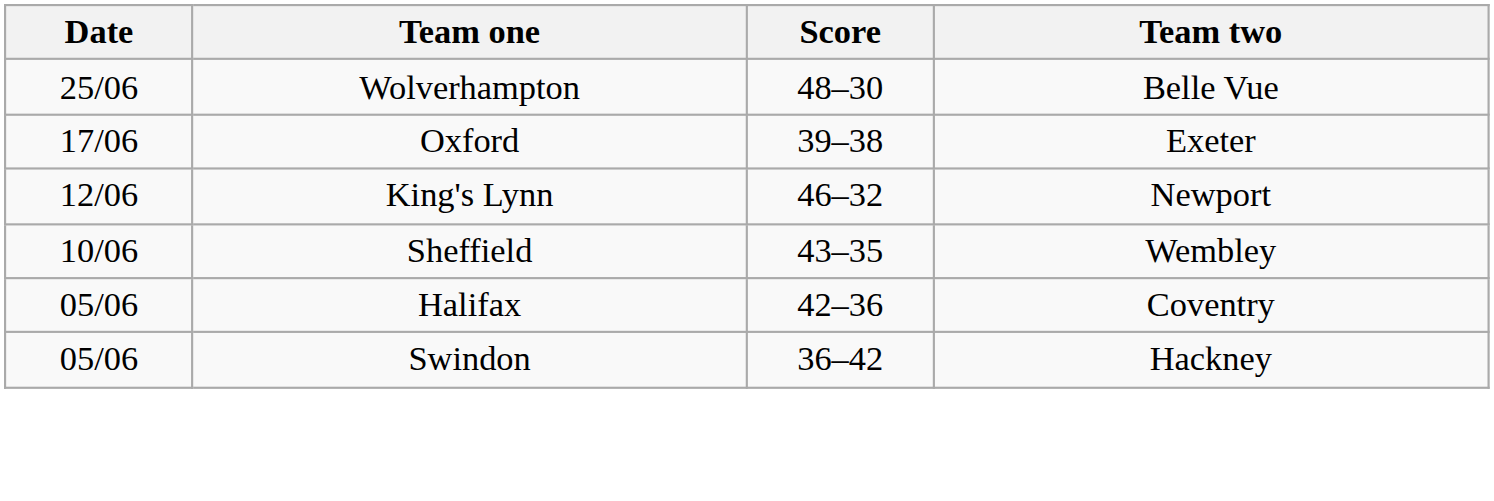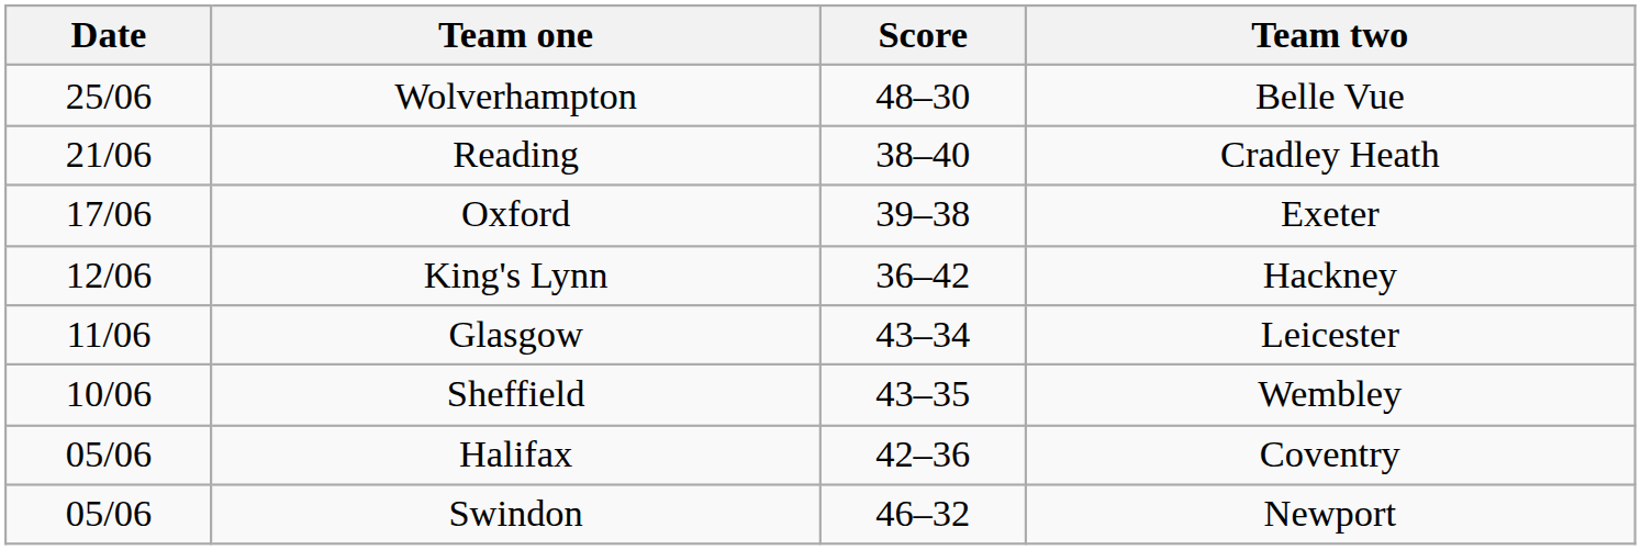+ row: 21/06 | Reading | 38–40 | Cradley Heath
King's Lynn | Score: 46–32 -> 36–42
King's Lynn | Team two: Newport -> Hackney
+ row: 11/06 | Glasgow | 43–34 | Leicester
Swindon | Score: 36–42 -> 46–32
Swindon | Team two: Hackney -> Newport
